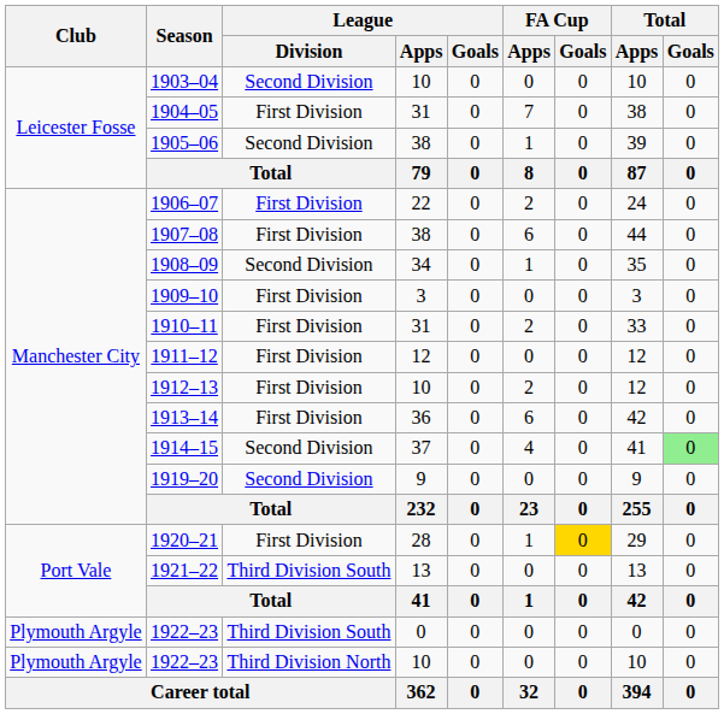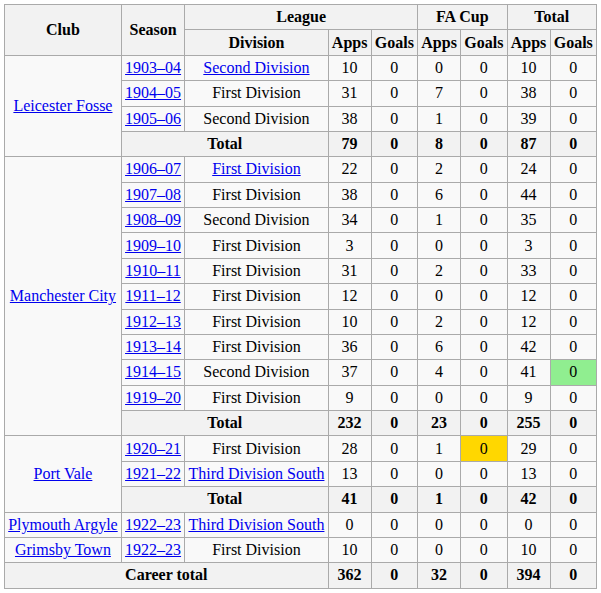1919–20 | League / Division: Second Division -> First Division
1922–23 / 10 | Club: Plymouth Argyle -> Grimsby Town
1922–23 / 10 | League / Division: Third Division North -> First Division
